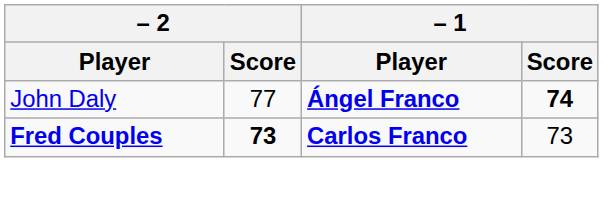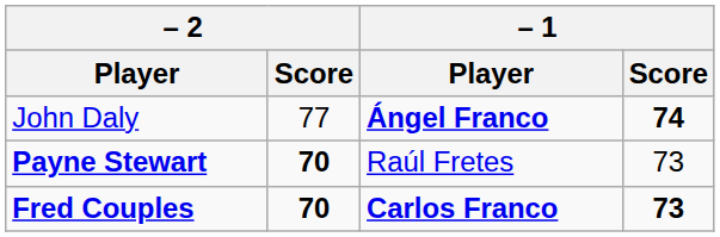+ row: Payne Stewart | 70 | Raúl Fretes | 73
Fred Couples | – 2 / Score: 73 -> 70
Fred Couples | – 1 / Score: normal -> bold
